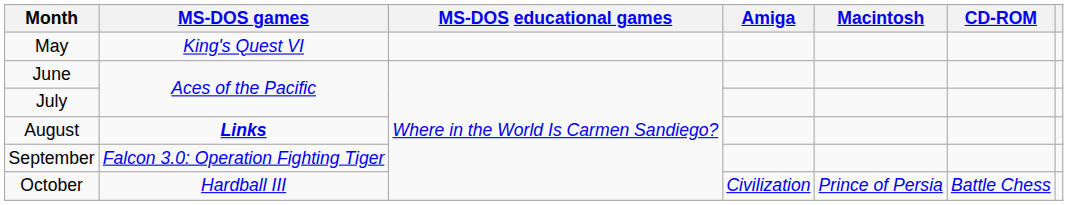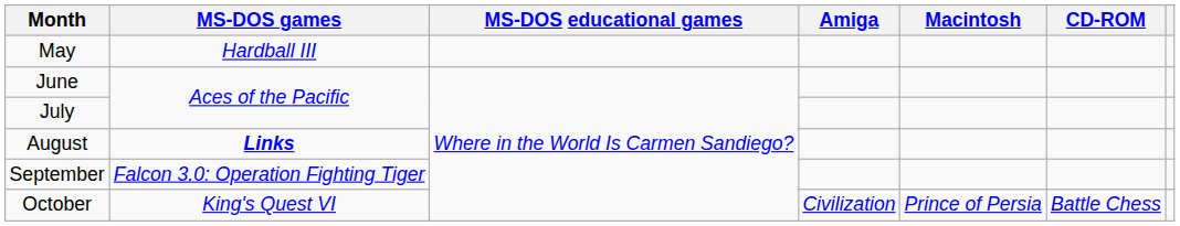May | MS-DOS games: King's Quest VI -> Hardball III
October | MS-DOS games: Hardball III -> King's Quest VI
